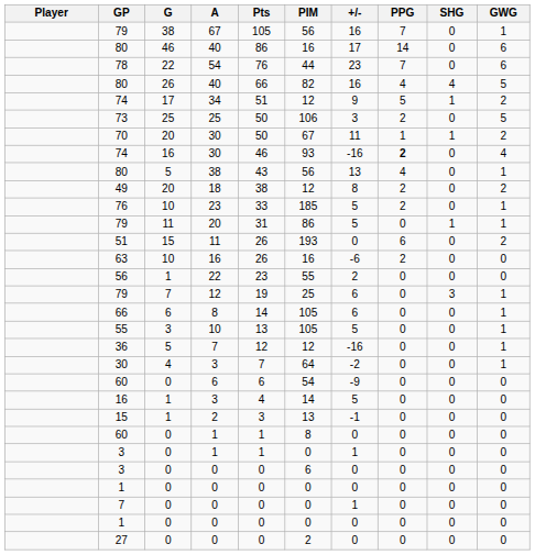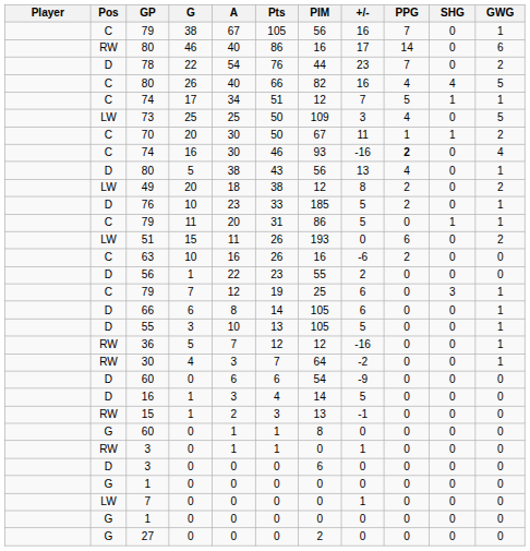+ column: Pos | C | RW | D | C | C | LW | C | C | D | LW | D | C | LW | C | D | C | D | D | RW | RW | D | D | RW | G | RW | D | G | LW | G | G
78 | GWG: 6 -> 2
74 / 17 | +/-: 9 -> 7
74 / 17 | GWG: 2 -> 1
73 | PIM: 106 -> 109
73 | PPG: 2 -> 4
